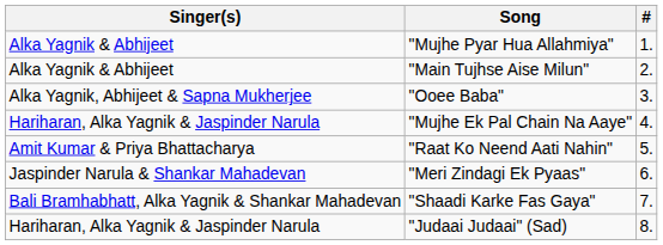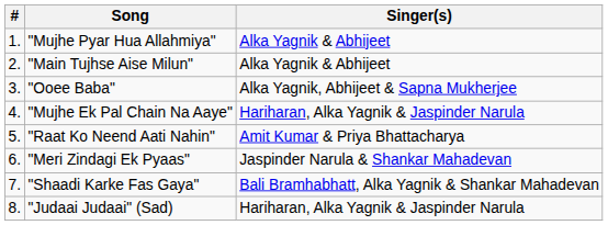columns swapped: # <-> Singer(s)
